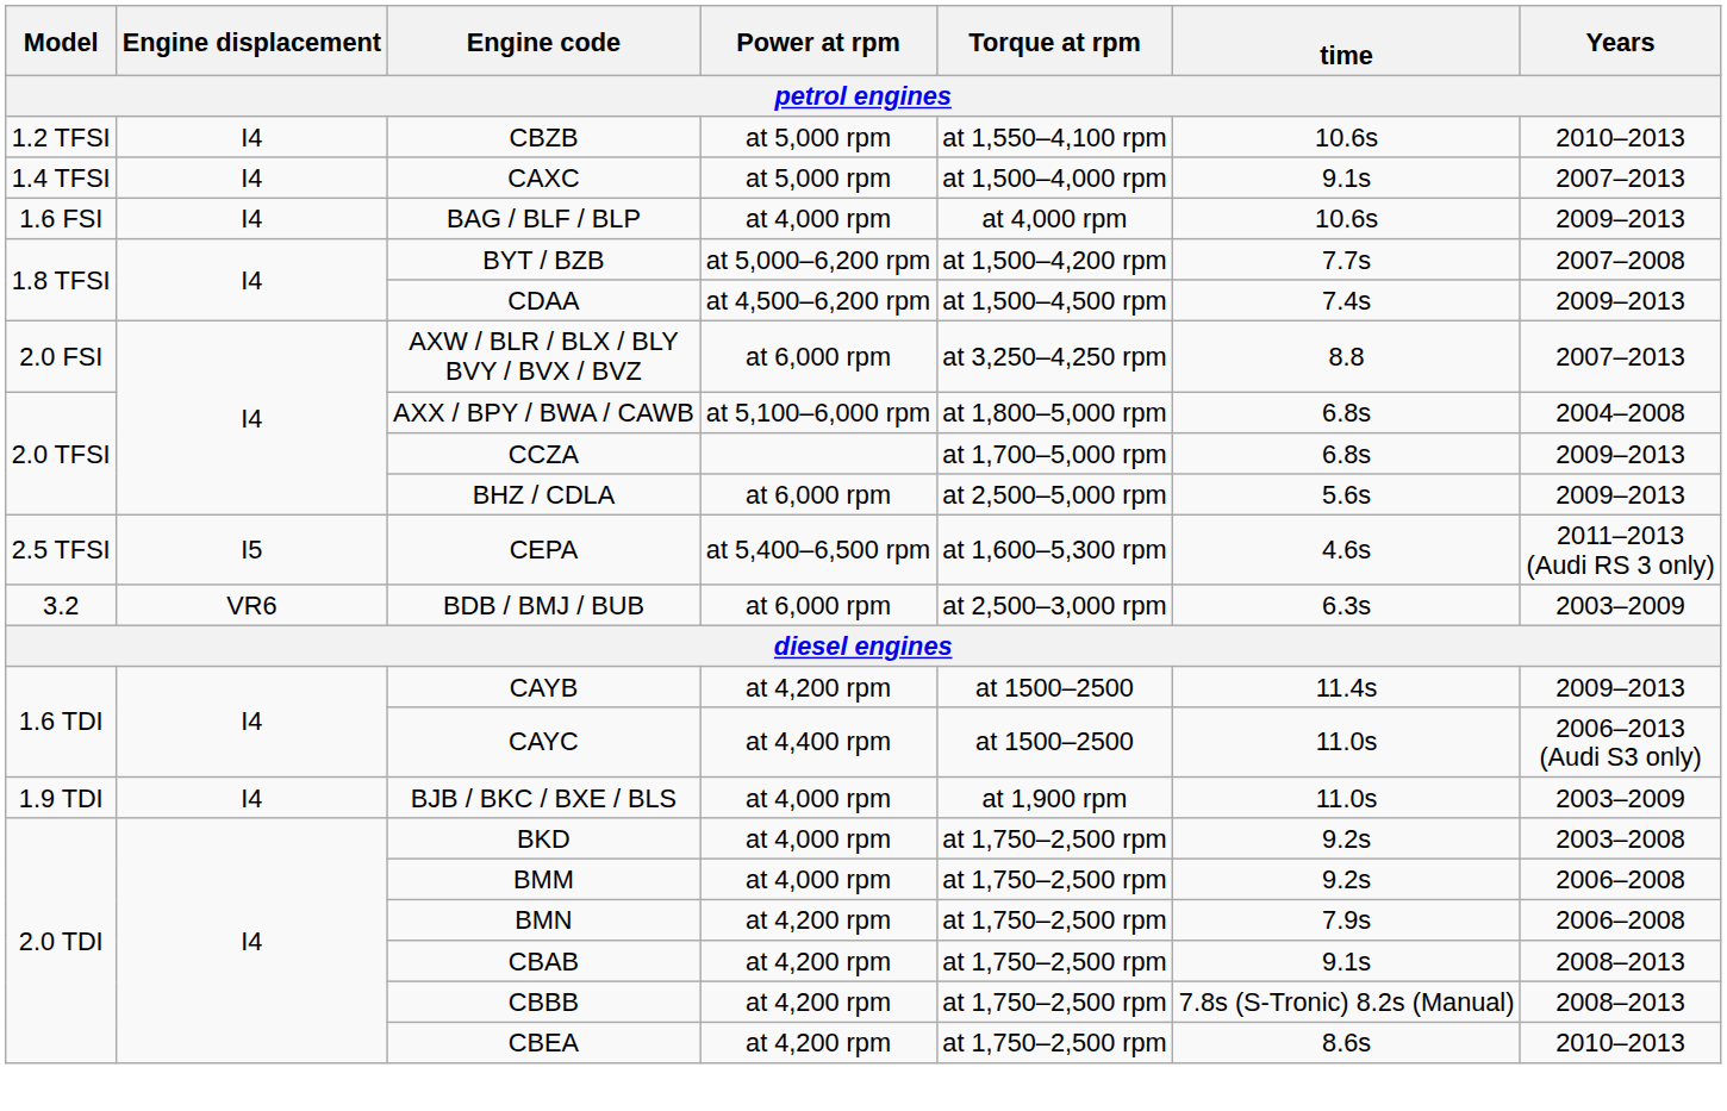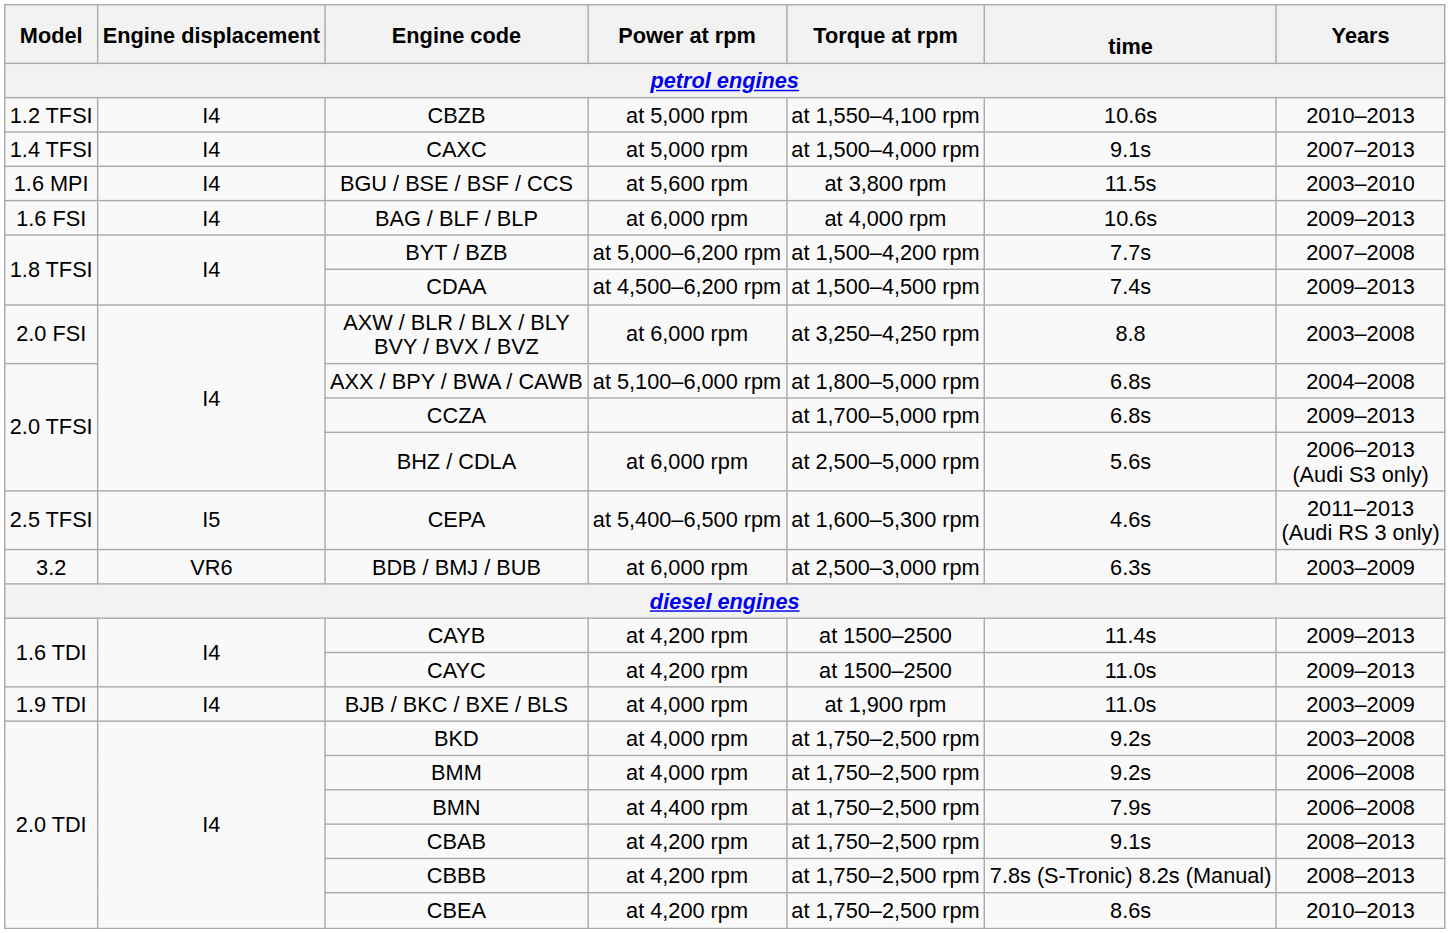+ row: 1.6 MPI | I4 | BGU / BSE / BSF / CCS | at 5,600 rpm | at 3,800 rpm | 11.5s | 2003–2010
BAG / BLF / BLP | Power at rpm: at 4,000 rpm -> at 6,000 rpm
AXW / BLR / BLX / BLY BVY / BVX / BVZ | Years: 2007–2013 -> 2003–2008
BHZ / CDLA | Years: 2009–2013 -> 2006–2013 (Audi S3 only)
CAYC | Power at rpm: at 4,400 rpm -> at 4,200 rpm
CAYC | Years: 2006–2013 (Audi S3 only) -> 2009–2013
BMN | Power at rpm: at 4,200 rpm -> at 4,400 rpm
